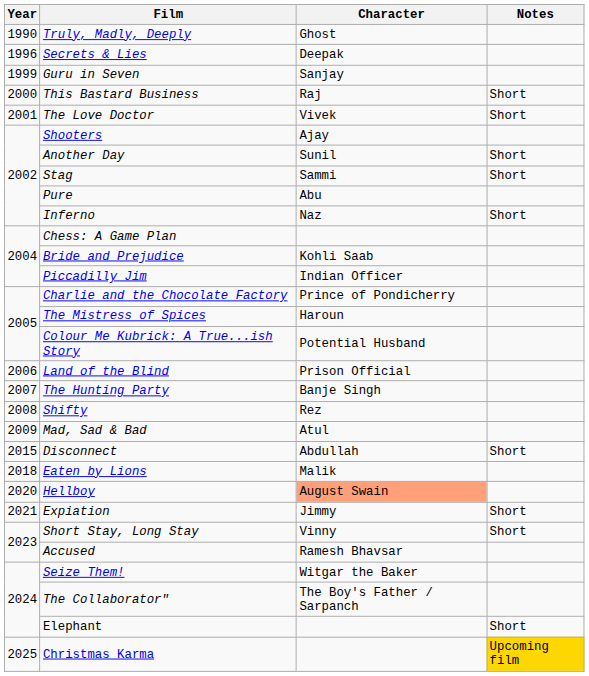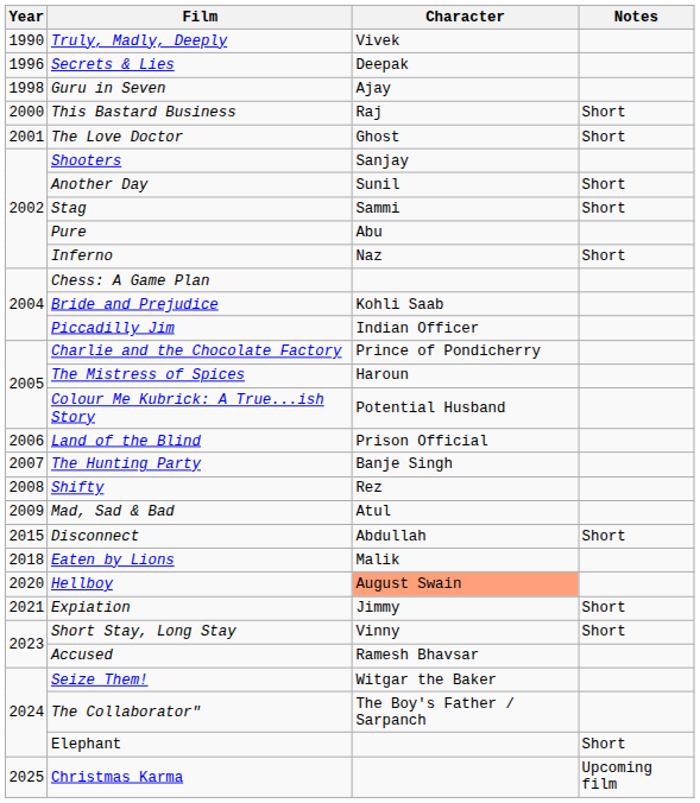Truly, Madly, Deeply | Character: Ghost -> Vivek
Guru in Seven | Year: 1999 -> 1998
Guru in Seven | Character: Sanjay -> Ajay
The Love Doctor | Character: Vivek -> Ghost
Shooters | Character: Ajay -> Sanjay
Christmas Karma | Notes: gold background -> no background
